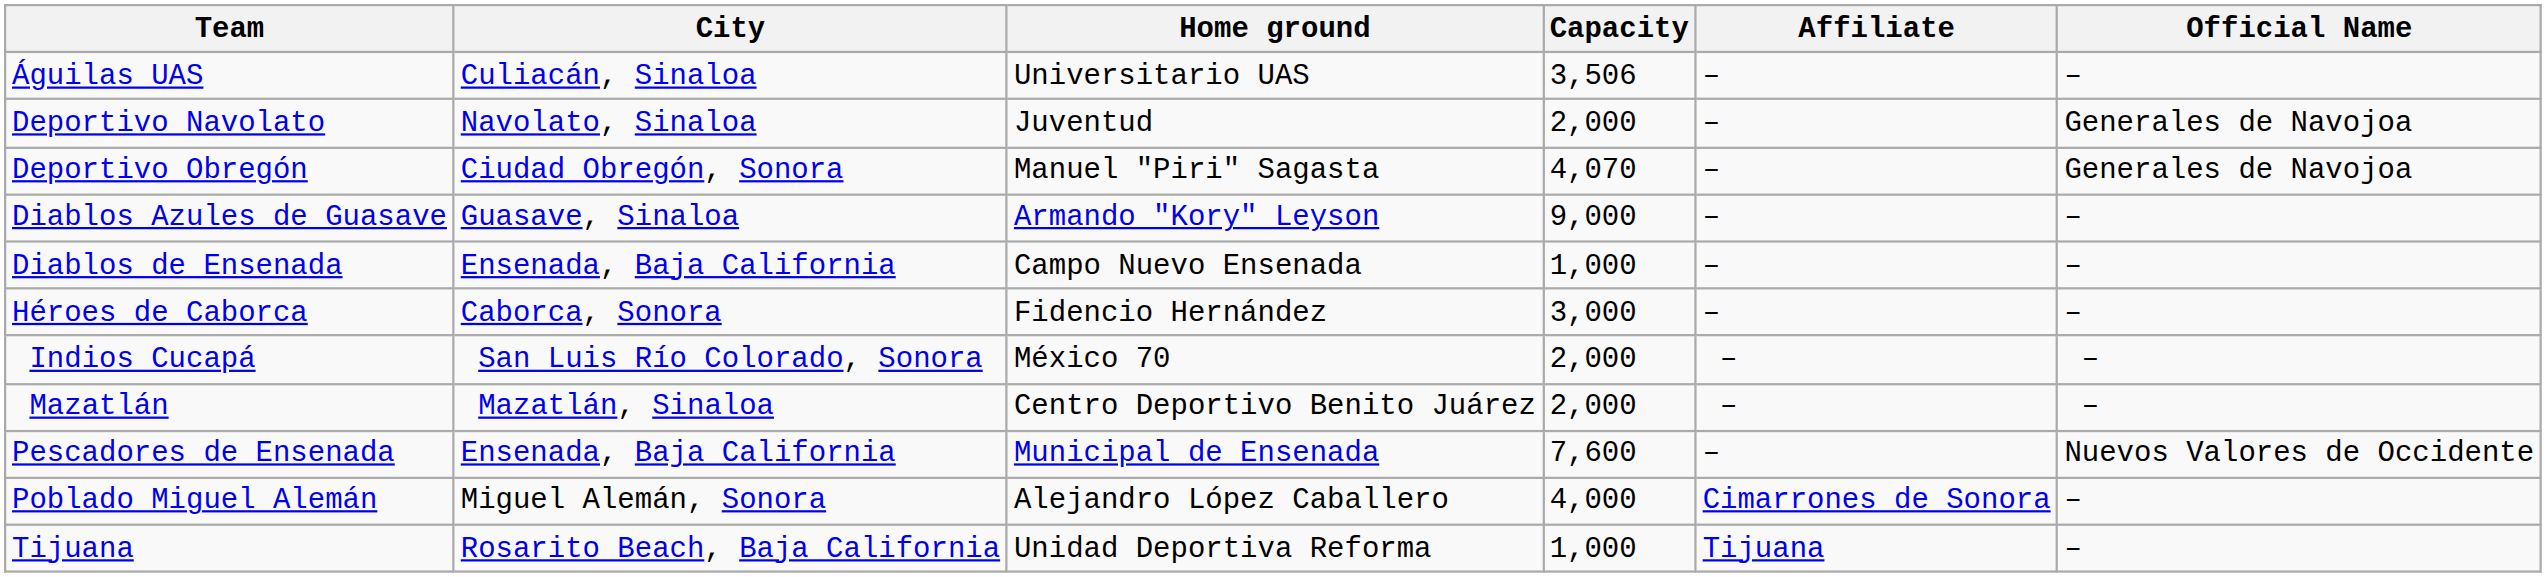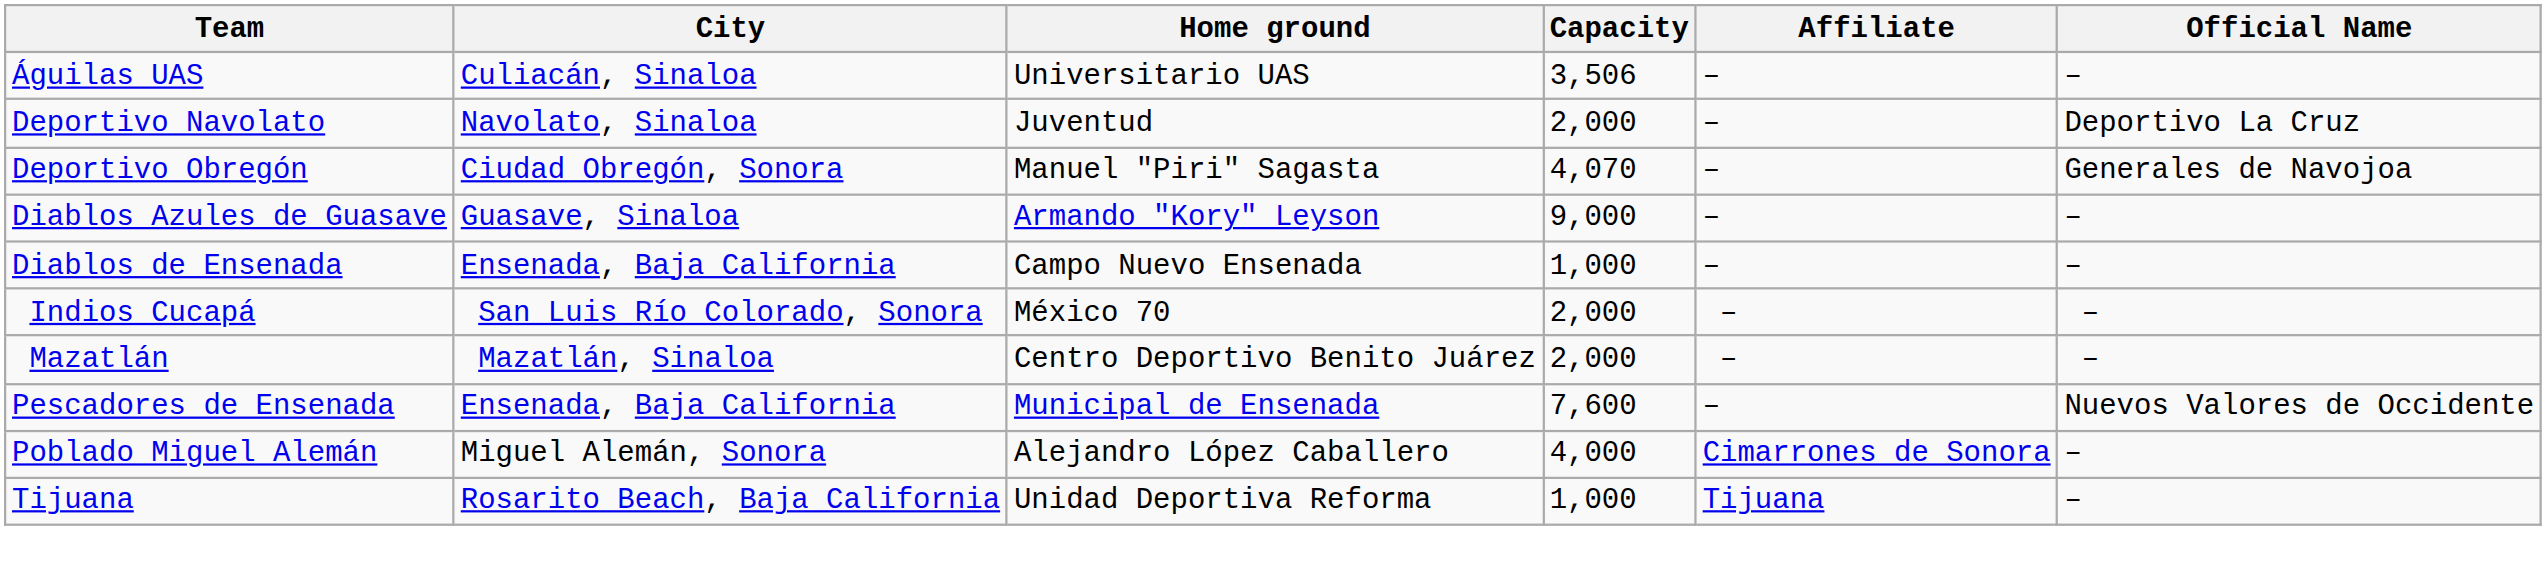Deportivo Navolato | Official Name: Generales de Navojoa -> Deportivo La Cruz
- row: Héroes de Caborca | Caborca, Sonora | Fidencio Hernández | 3,000 | – | –
